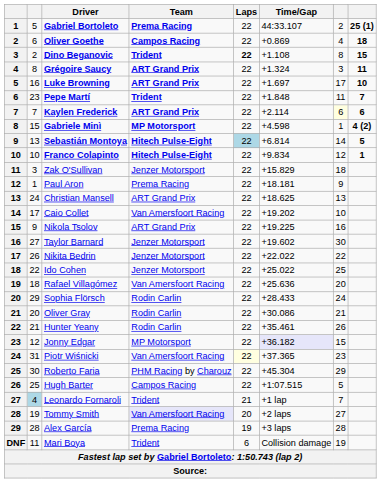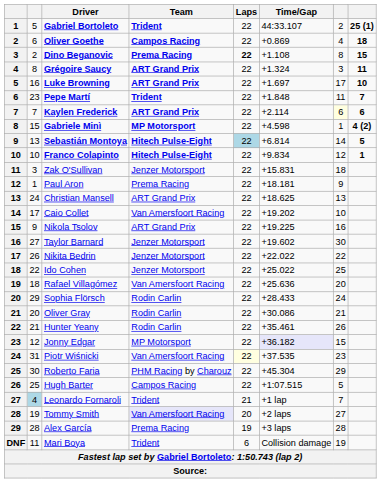Gabriel Bortoleto | Team: Prema Racing -> Trident
Dino Beganovic | Team: Trident -> Prema Racing
Zak O'Sullivan | Time/Gap: +15.829 -> +15.831
Piotr Wiśnicki | Time/Gap: +37.365 -> +37.535
